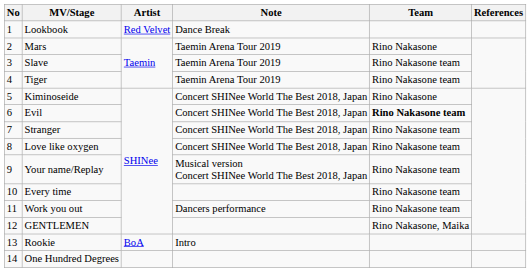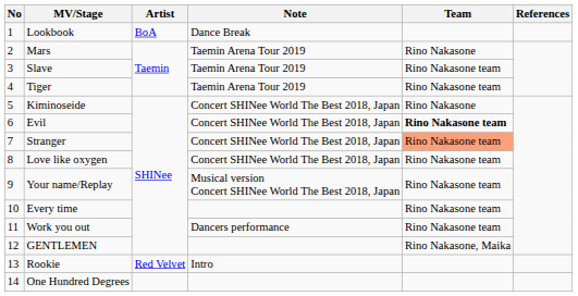Lookbook | Artist: Red Velvet -> BoA
Stranger | Team: no background -> lightsalmon background
Rookie | Artist: BoA -> Red Velvet
